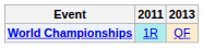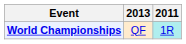columns swapped: 2011 <-> 2013
